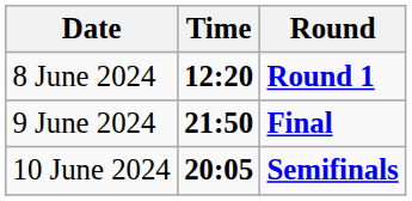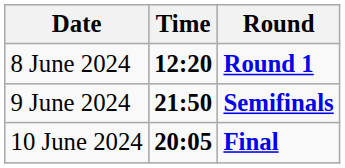9 June 2024 | Round: Final -> Semifinals
10 June 2024 | Round: Semifinals -> Final
